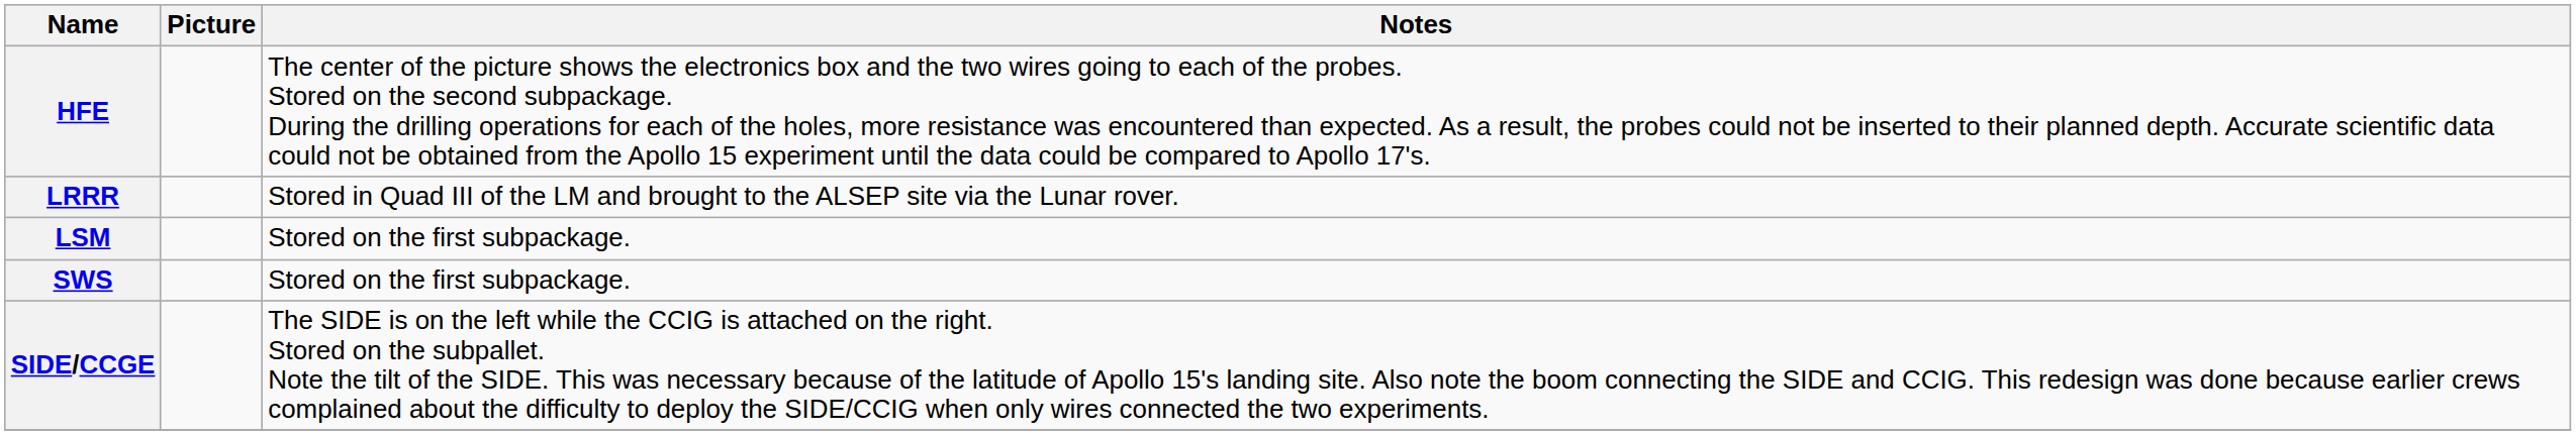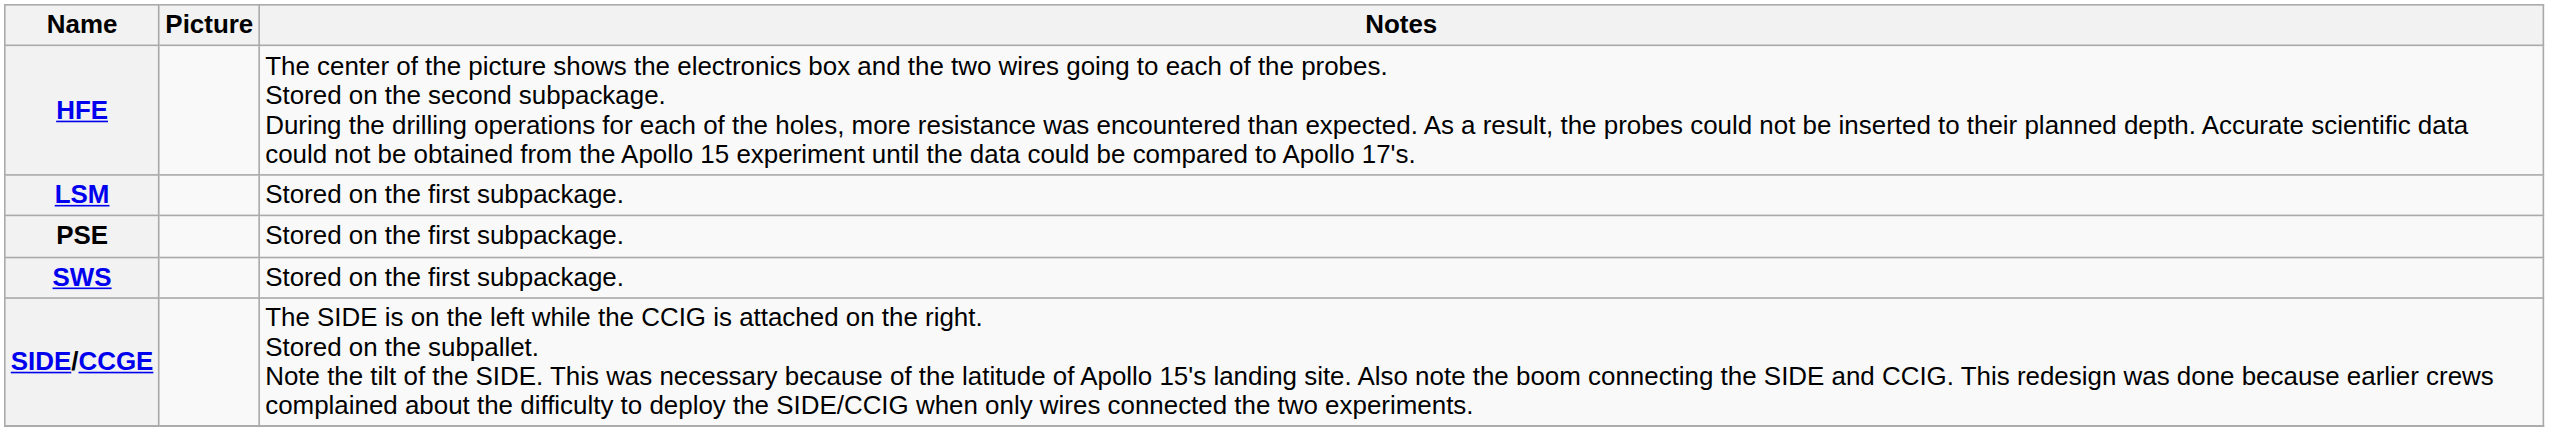- row: LRRR | Stored in Quad III of the LM and brought to the ALSEP site via the Lunar rover.
+ row: PSE | Stored on the first subpackage.
